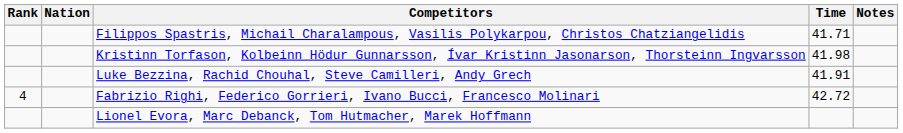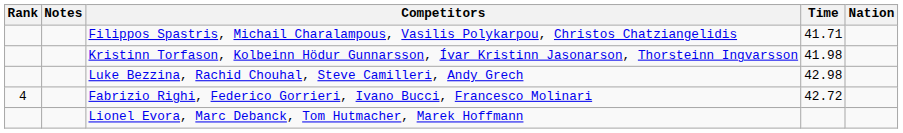columns swapped: Nation <-> Notes
Luke Bezzina, Rachid Chouhal, Steve Camilleri, Andy Grech | Time: 41.91 -> 42.98
